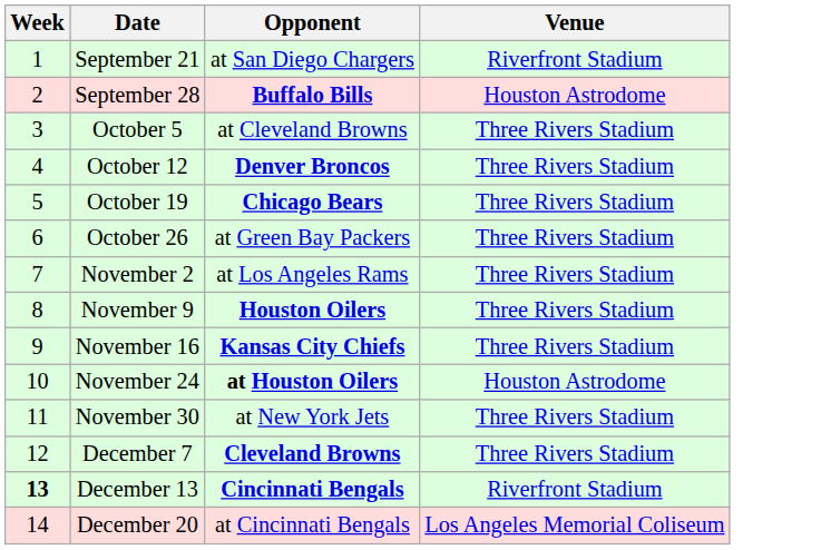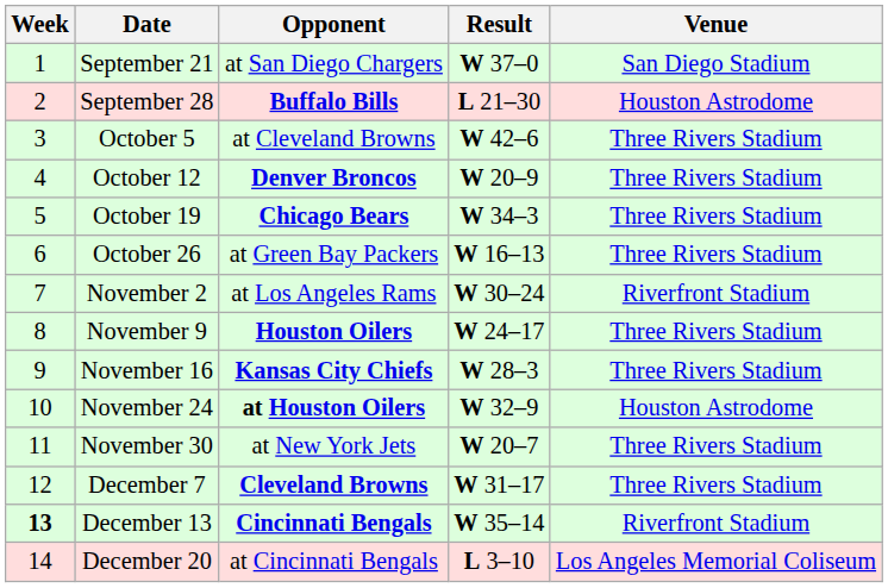+ column: Result | W 37–0 | L 21–30 | W 42–6 | W 20–9 | W 34–3 | W 16–13 | W 30–24 | W 24–17 | W 28–3 | W 32–9 | W 20–7 | W 31–17 | W 35–14 | L 3–10
September 21 | Venue: Riverfront Stadium -> San Diego Stadium
November 2 | Venue: Three Rivers Stadium -> Riverfront Stadium
